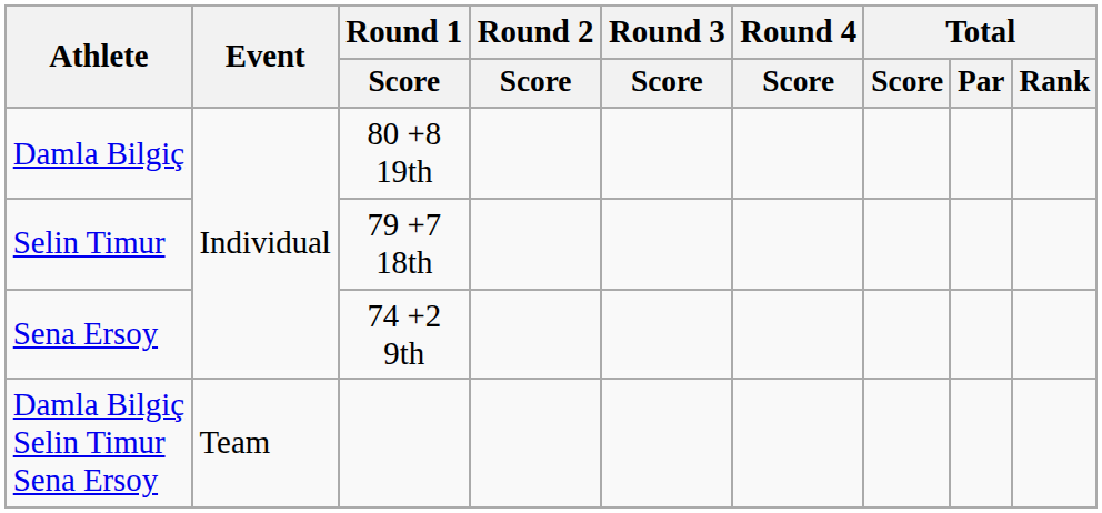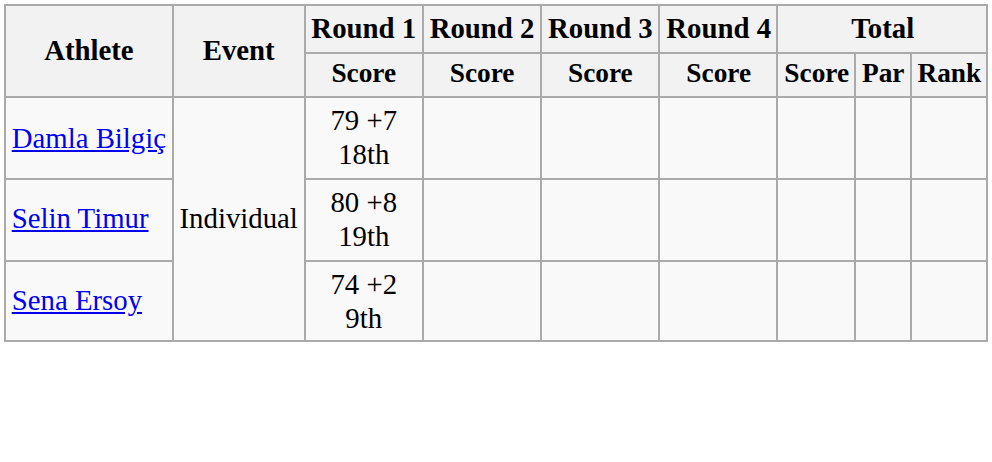Damla Bilgiç | Round 1 / Score: 80 +8 19th -> 79 +7 18th
Selin Timur | Round 1 / Score: 79 +7 18th -> 80 +8 19th
- row: Damla Bilgiç Selin Timur Sena Ersoy | Team
